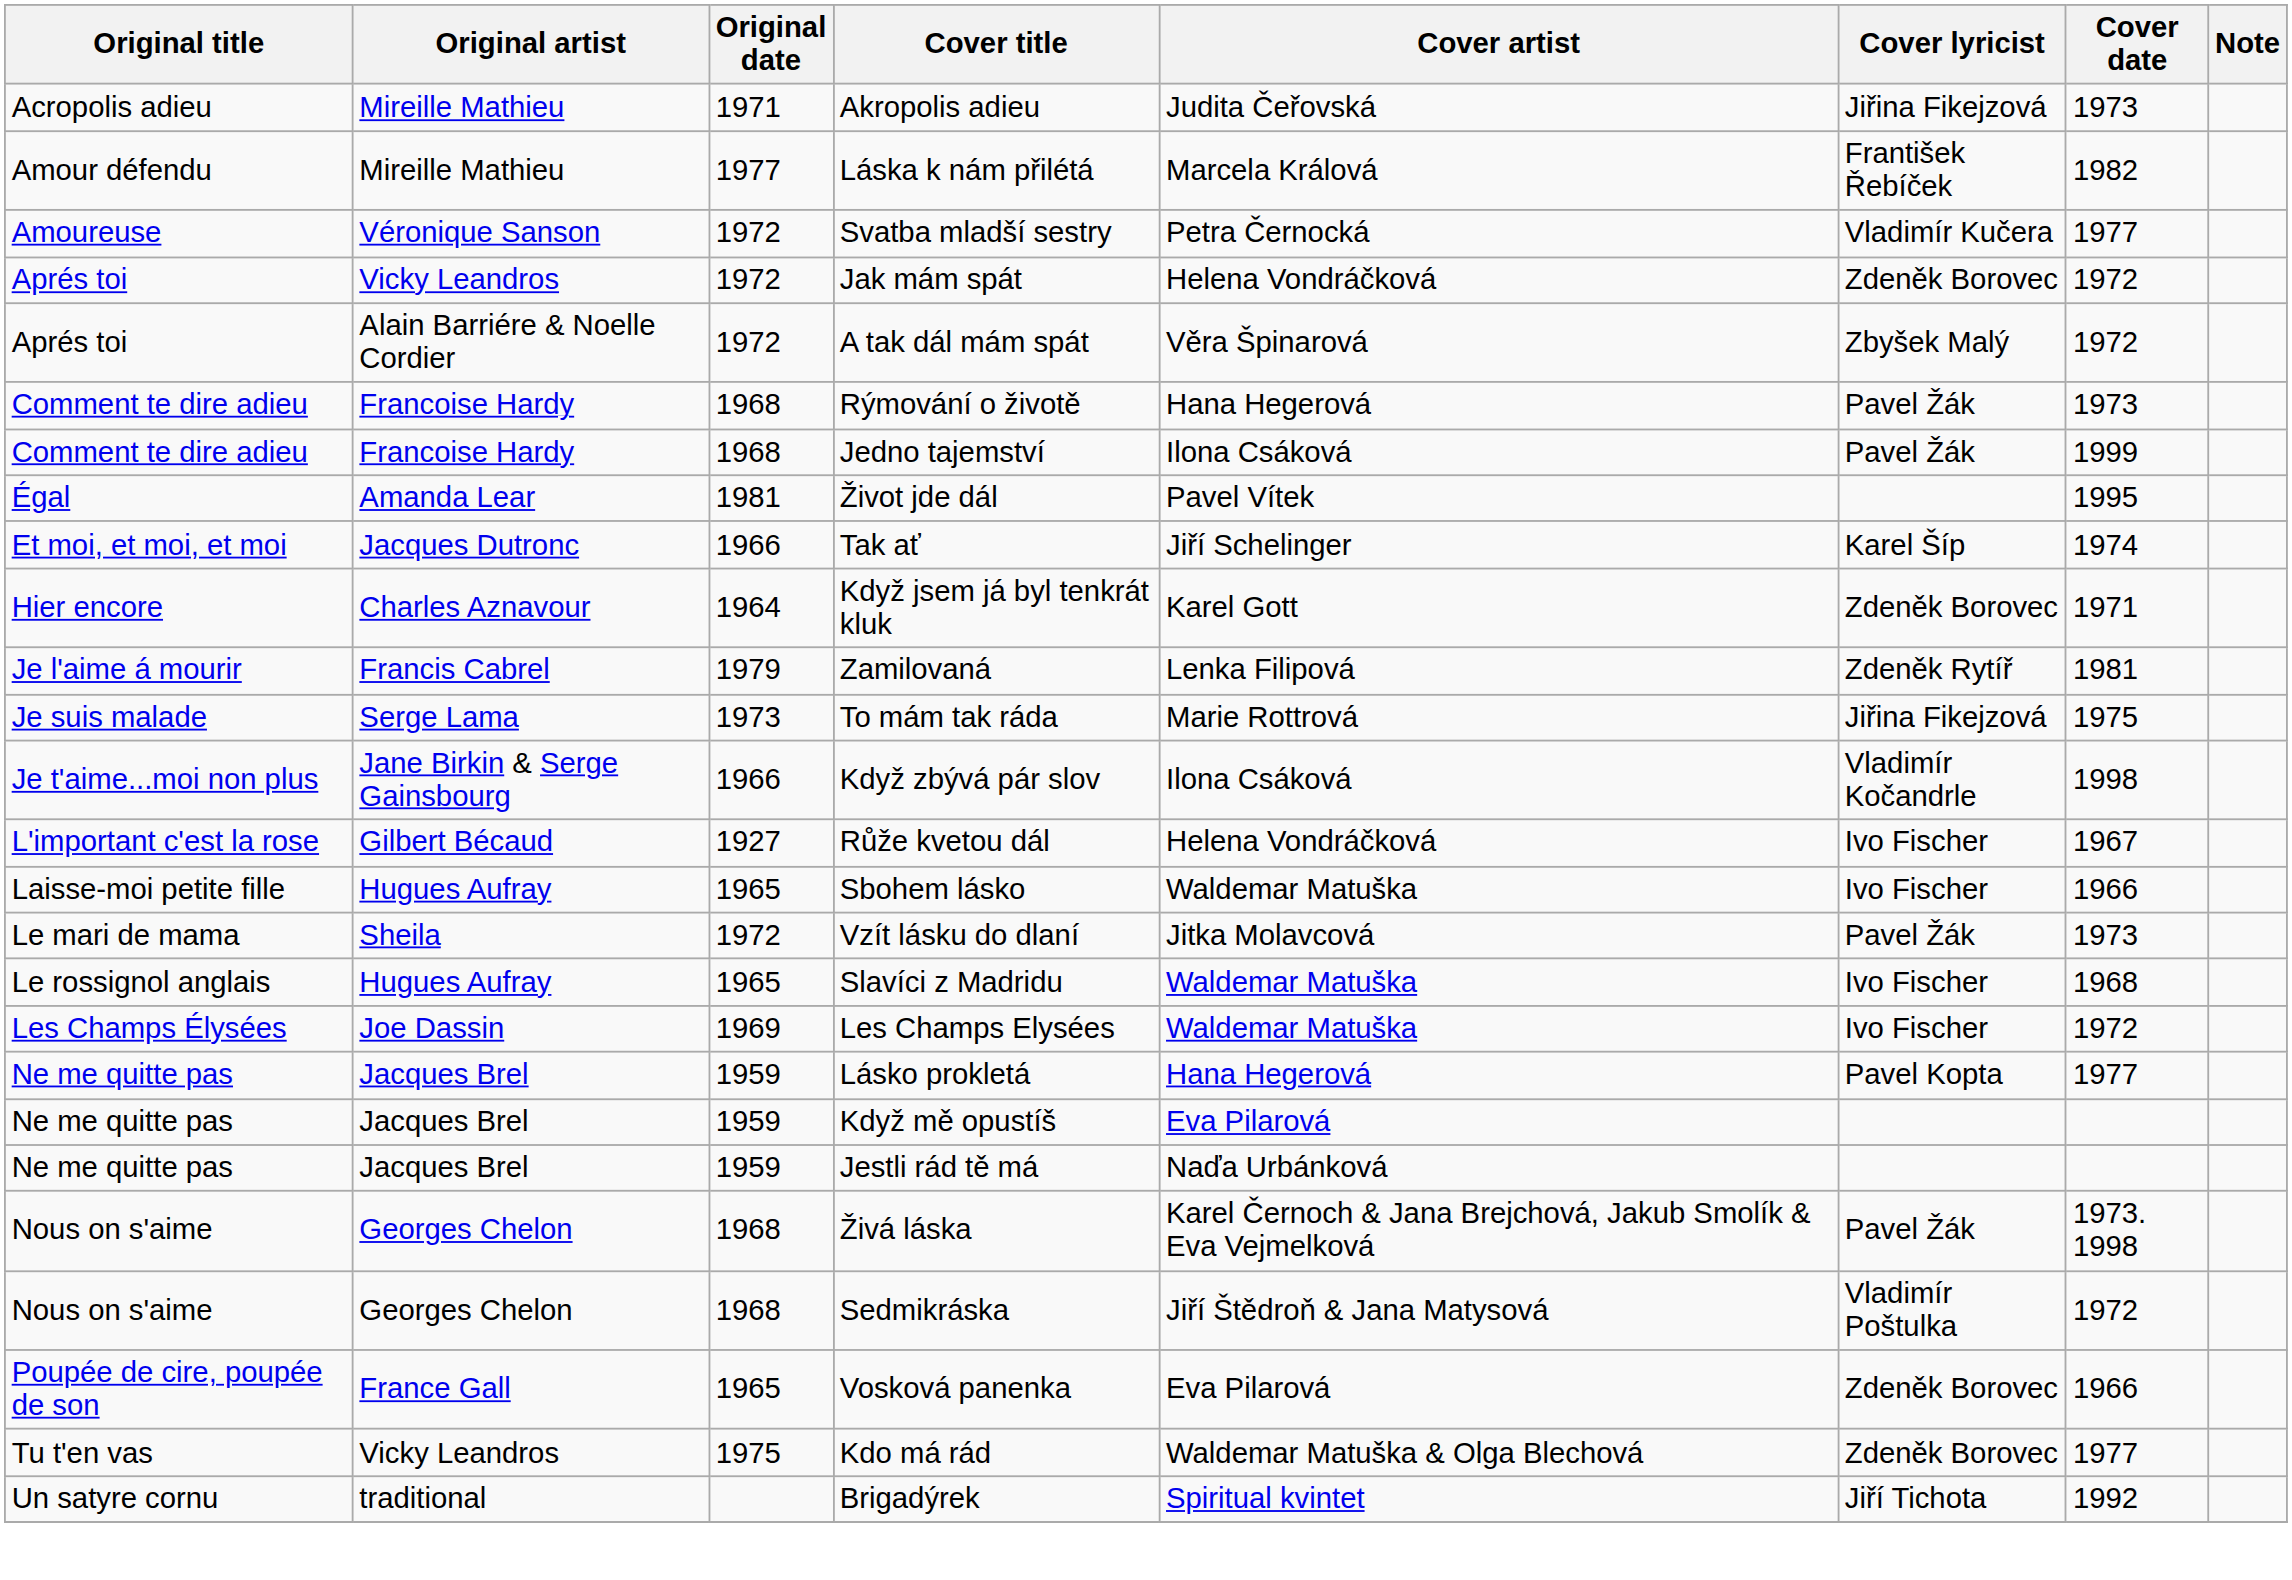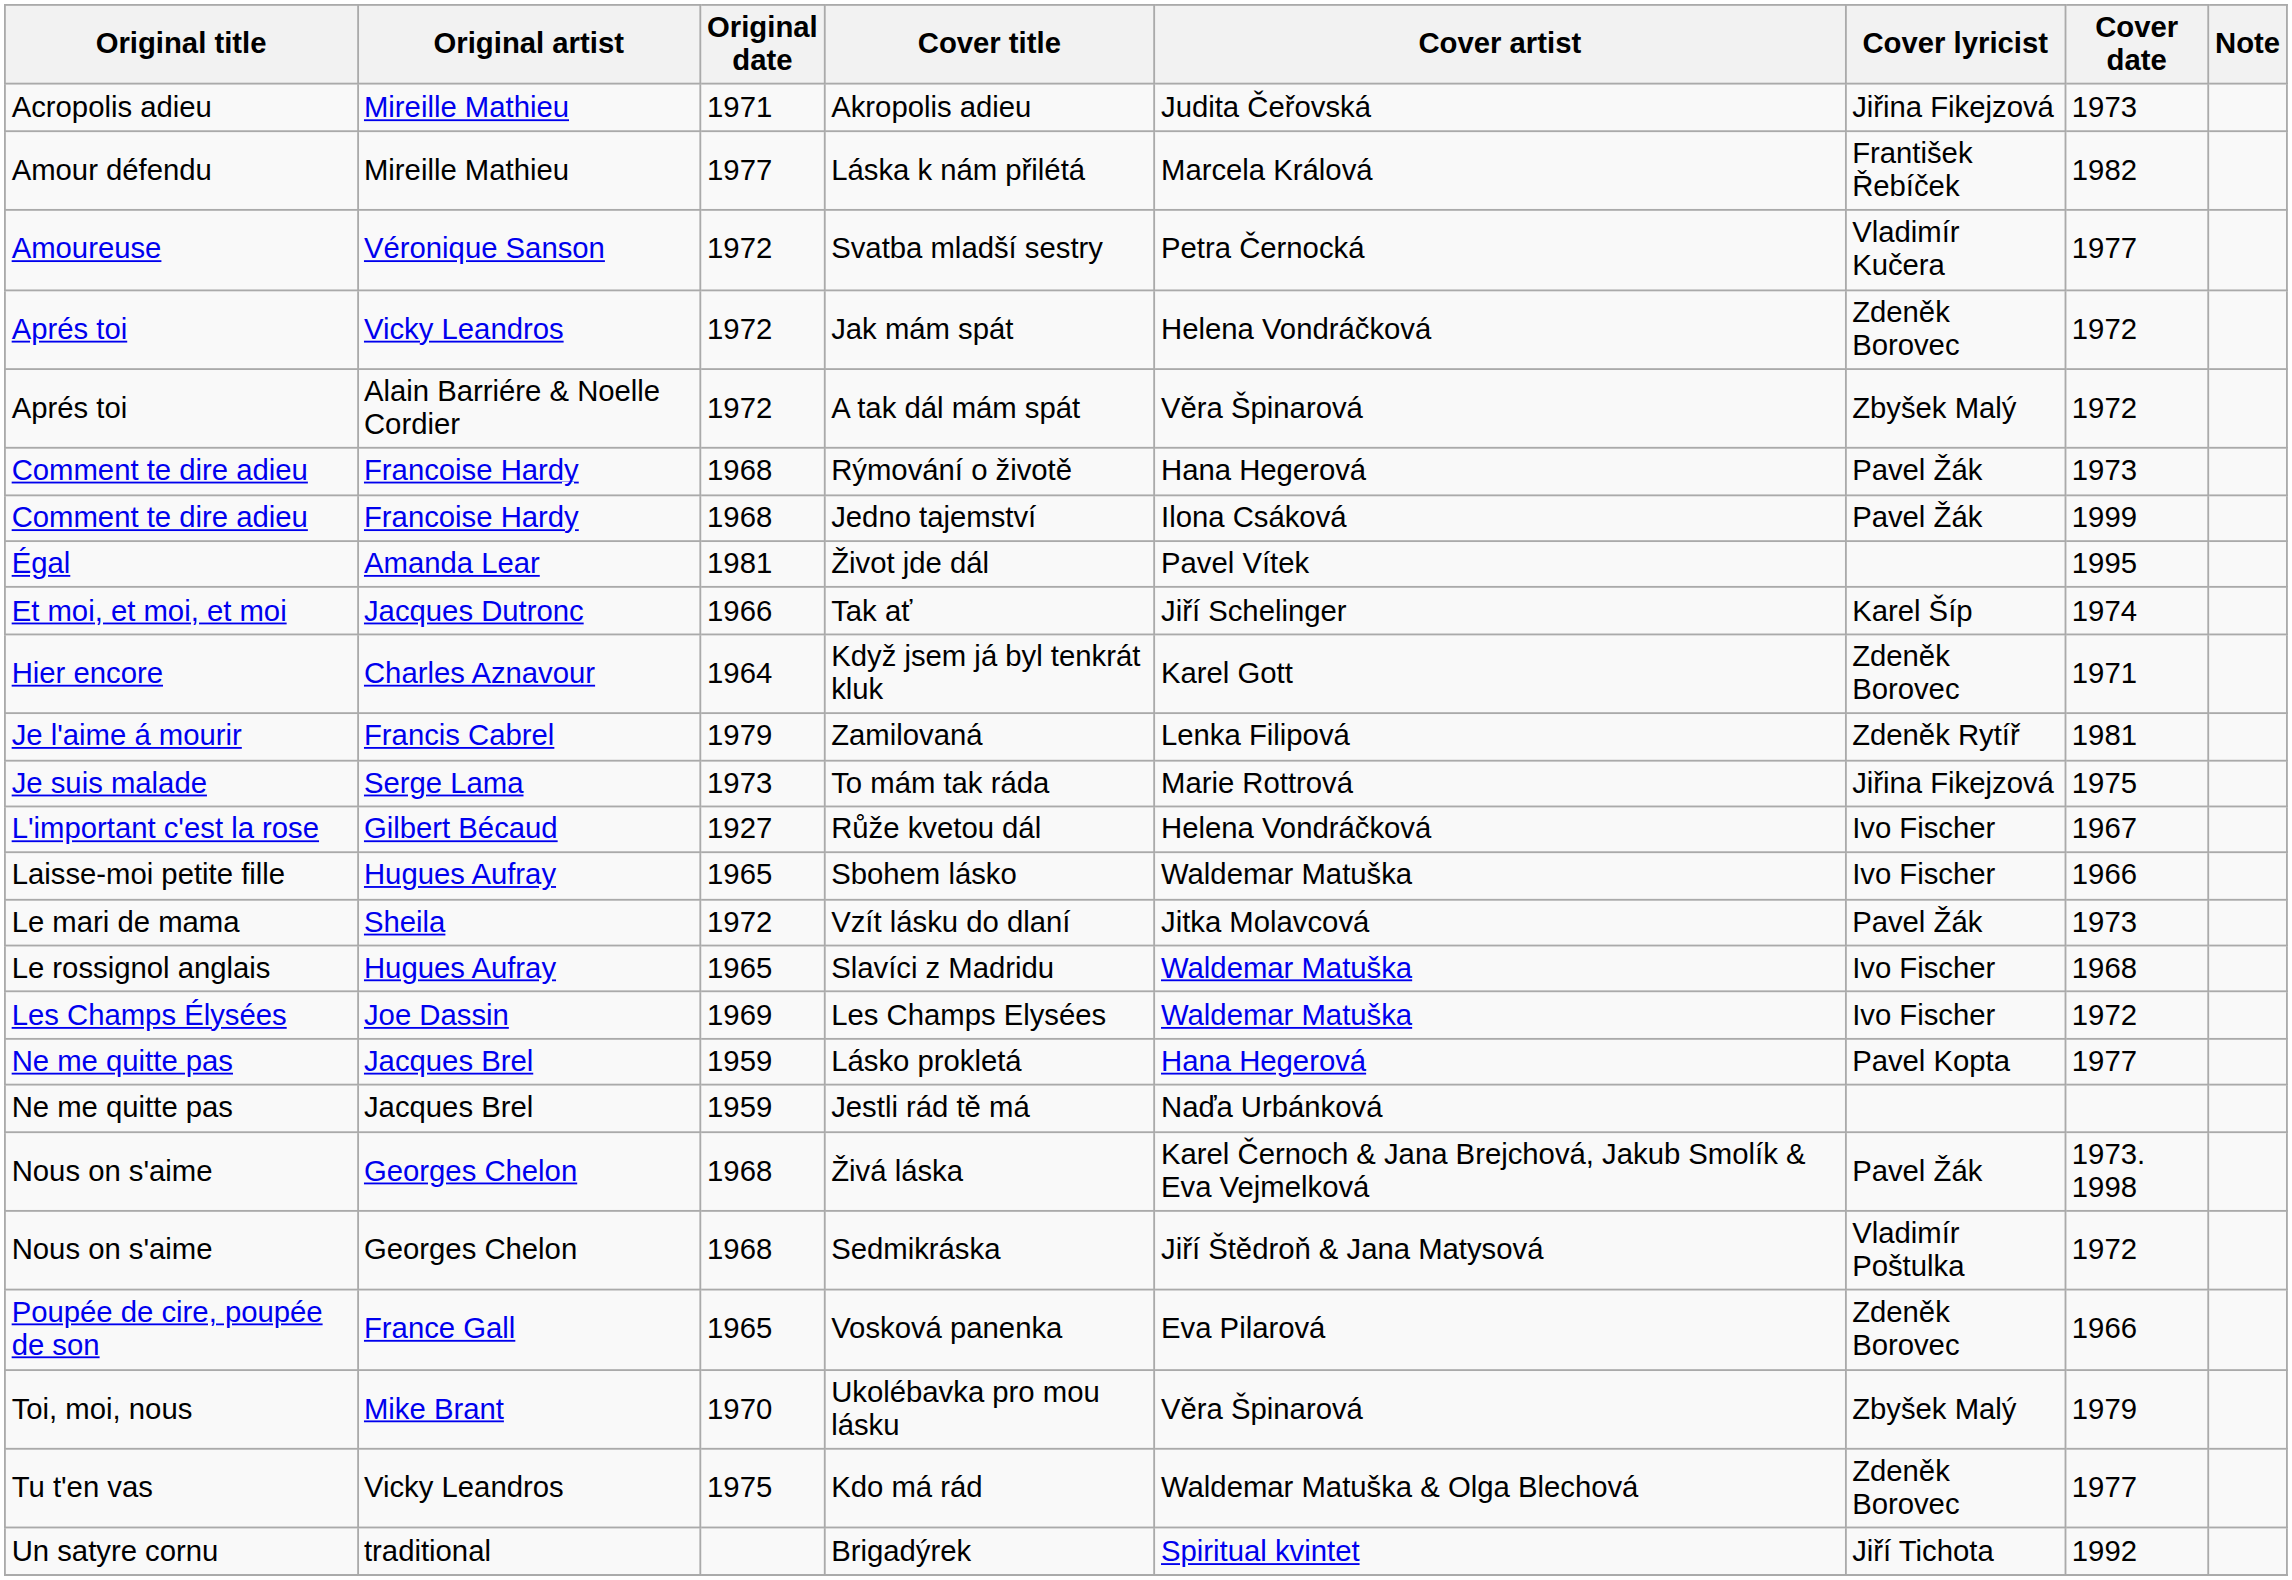- row: Je t'aime...moi non plus | Jane Birkin & Serge Gainsbourg | 1966 | Když zbývá pár slov | Ilona Csáková | Vladimír Kočandrle | 1998
- row: Ne me quitte pas | Jacques Brel | 1959 | Když mě opustíš | Eva Pilarová
+ row: Toi, moi, nous | Mike Brant | 1970 | Ukolébavka pro mou lásku | Věra Špinarová | Zbyšek Malý | 1979
